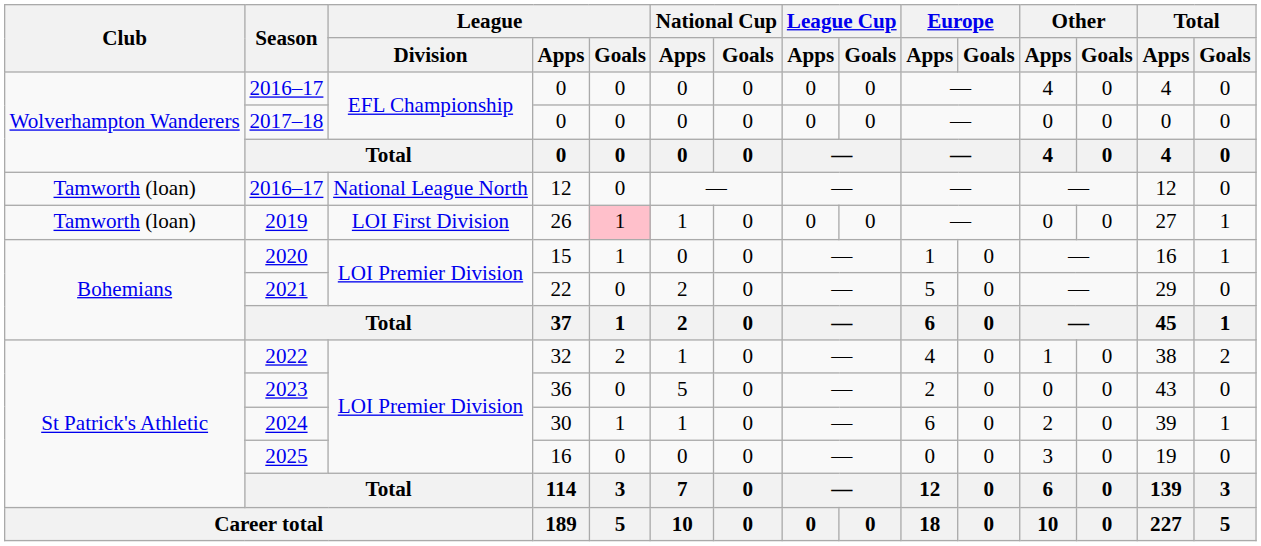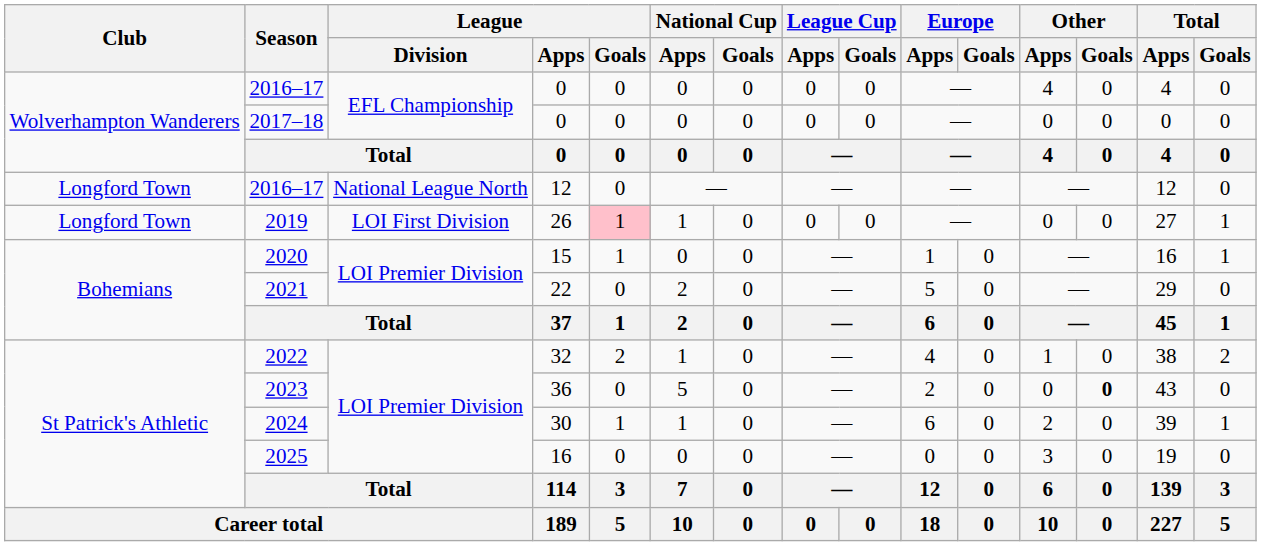2016–17 / 12 | Club: Tamworth (loan) -> Longford Town
2019 | Club: Tamworth (loan) -> Longford Town
2023 | Other / Goals: normal -> bold
